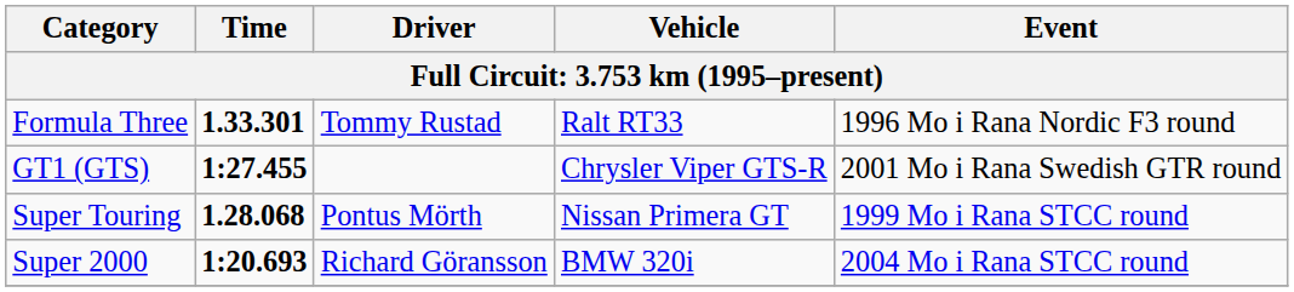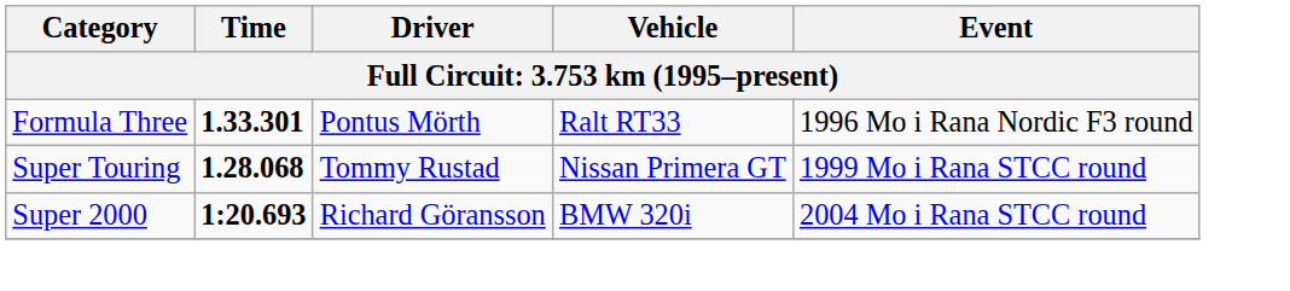Formula Three | Driver: Tommy Rustad -> Pontus Mörth
- row: GT1 (GTS) | 1:27.455 | Chrysler Viper GTS-R | 2001 Mo i Rana Swedish GTR round
Super Touring | Driver: Pontus Mörth -> Tommy Rustad
